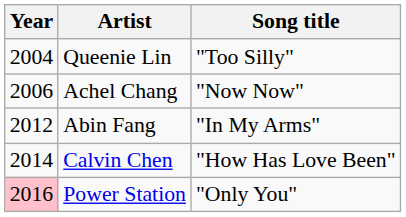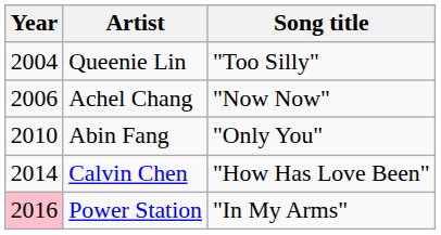Abin Fang | Year: 2012 -> 2010
Abin Fang | Song title: "In My Arms" -> "Only You"
Power Station | Song title: "Only You" -> "In My Arms"
